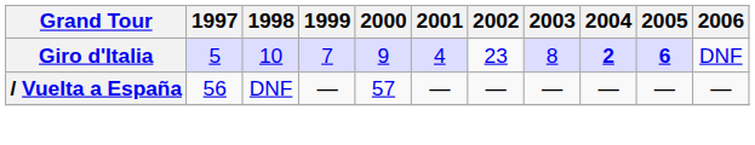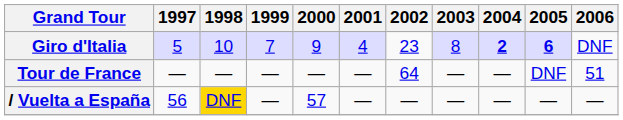+ row: Tour de France | — | — | — | — | — | 64 | — | — | DNF | 51
/ Vuelta a España | 1998: no background -> gold background
